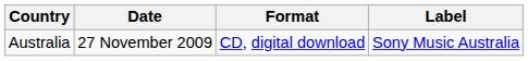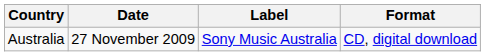columns swapped: Format <-> Label
